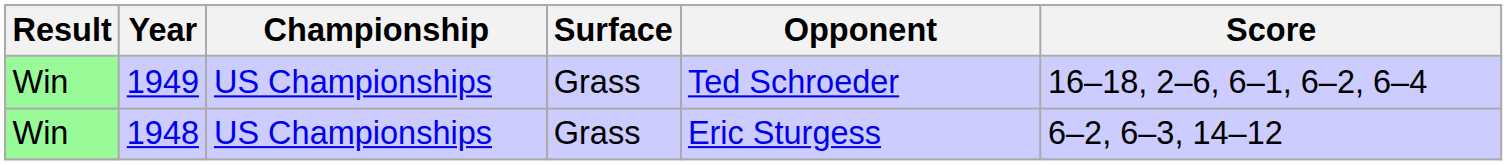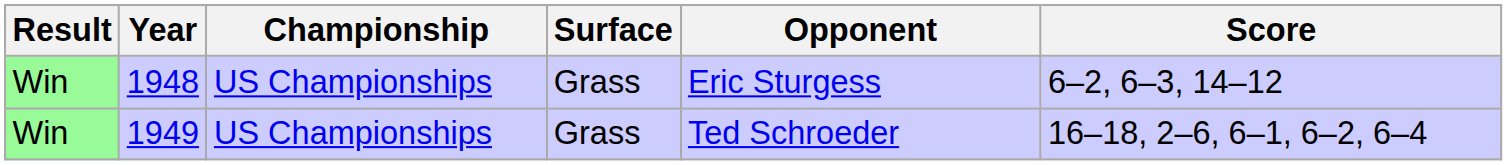rows swapped: 1948 <-> 1949
